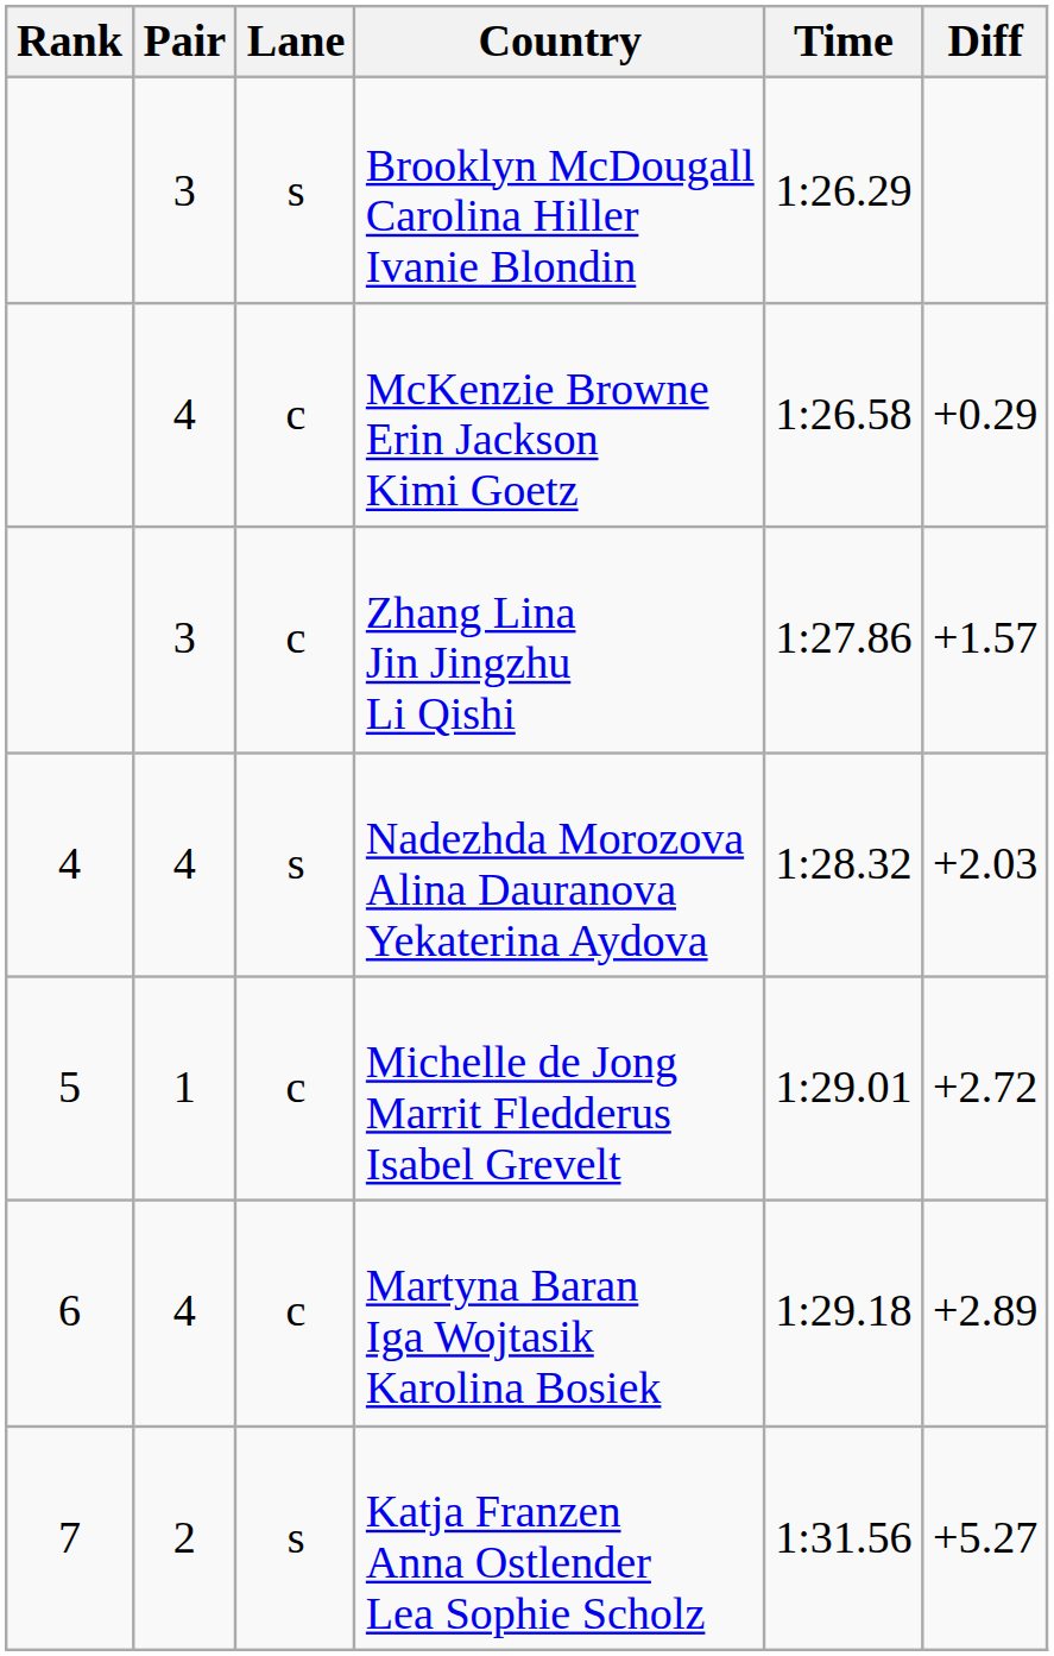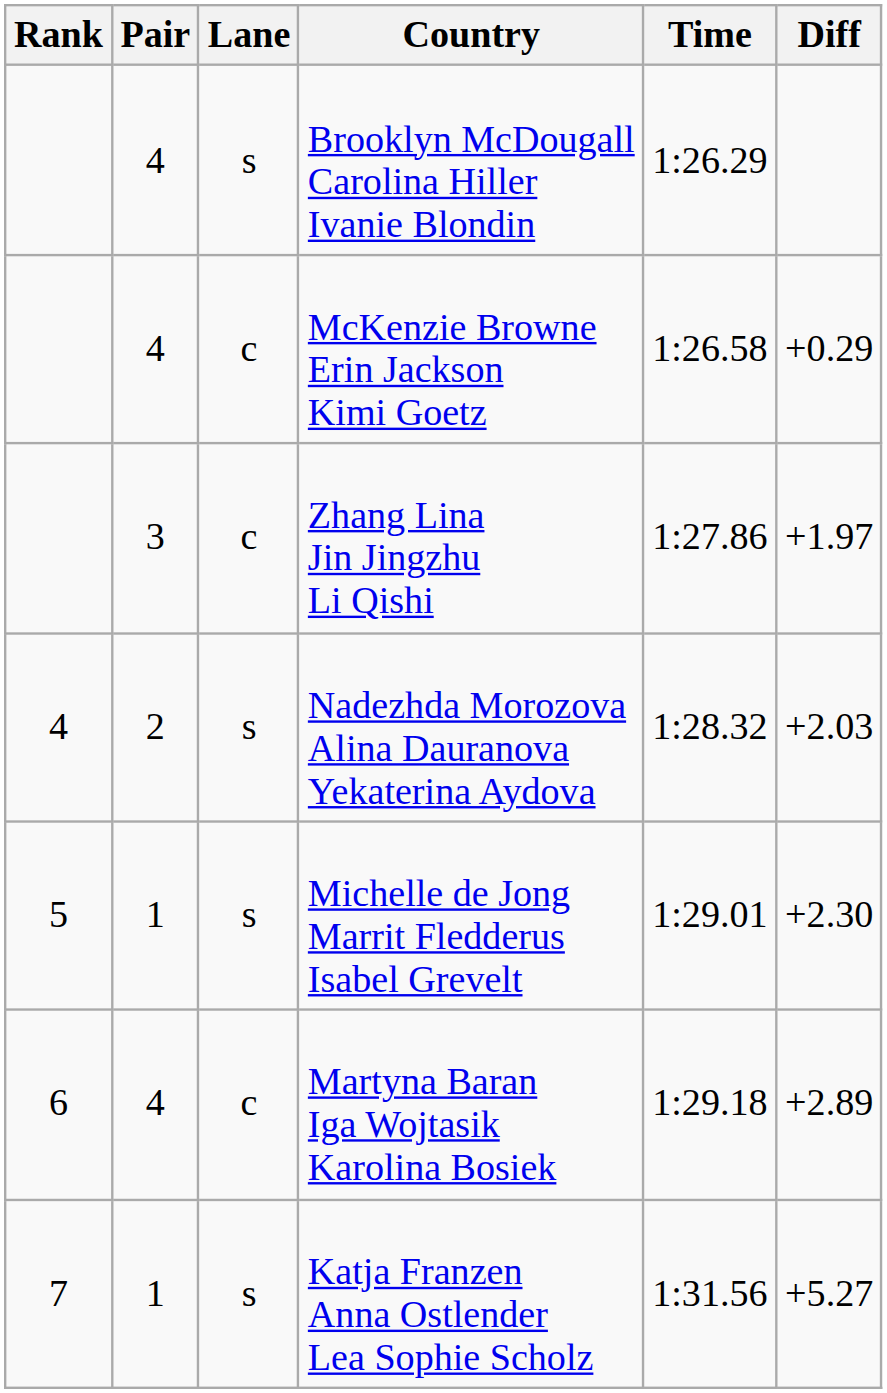Brooklyn McDougall Carolina Hiller Ivanie Blondin | Pair: 3 -> 4
Zhang Lina Jin Jingzhu Li Qishi | Diff: +1.57 -> +1.97
Nadezhda Morozova Alina Dauranova Yekaterina Aydova | Pair: 4 -> 2
Michelle de Jong Marrit Fledderus Isabel Grevelt | Lane: c -> s
Michelle de Jong Marrit Fledderus Isabel Grevelt | Diff: +2.72 -> +2.30
Katja Franzen Anna Ostlender Lea Sophie Scholz | Pair: 2 -> 1
